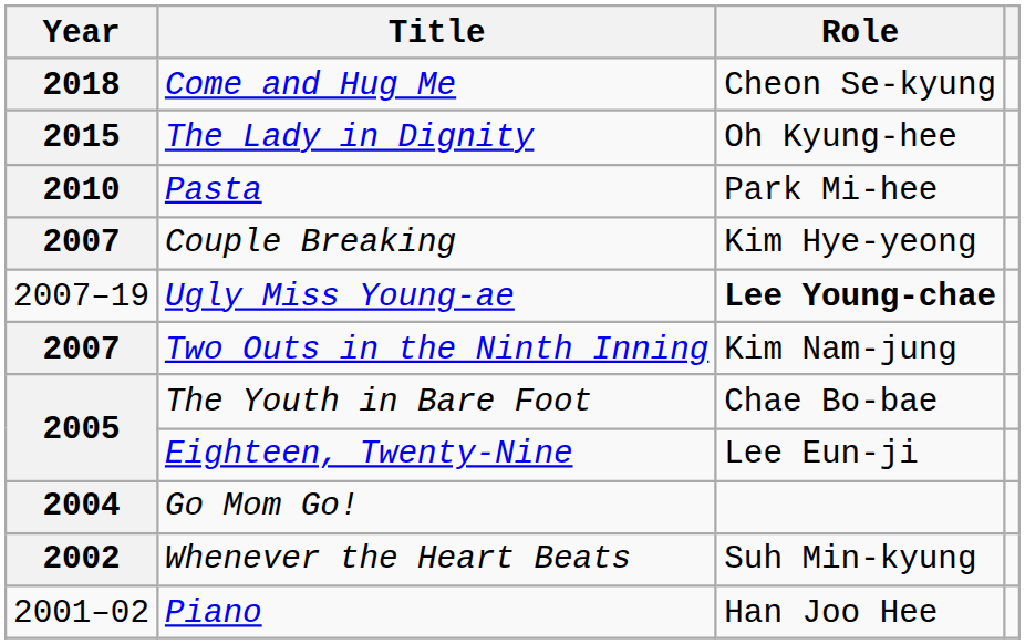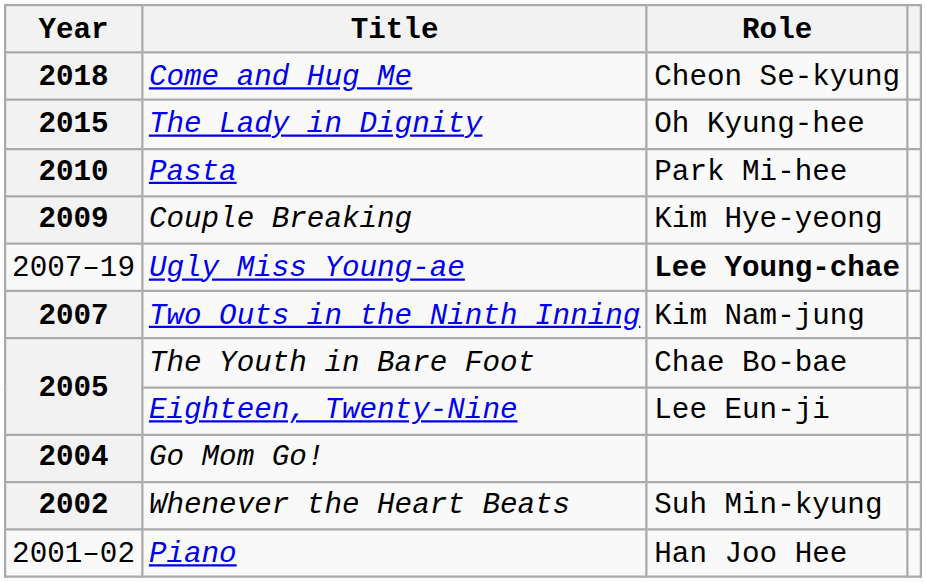Couple Breaking | Year: 2007 -> 2009
